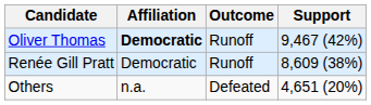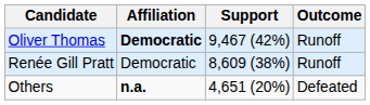columns swapped: Support <-> Outcome
Others | Affiliation: normal -> bold
